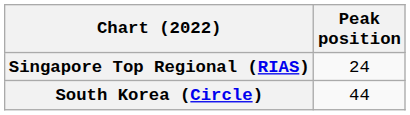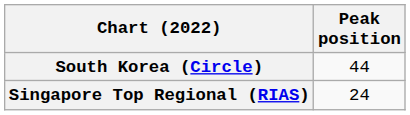rows swapped: Singapore Top Regional (RIAS) <-> South Korea (Circle)
